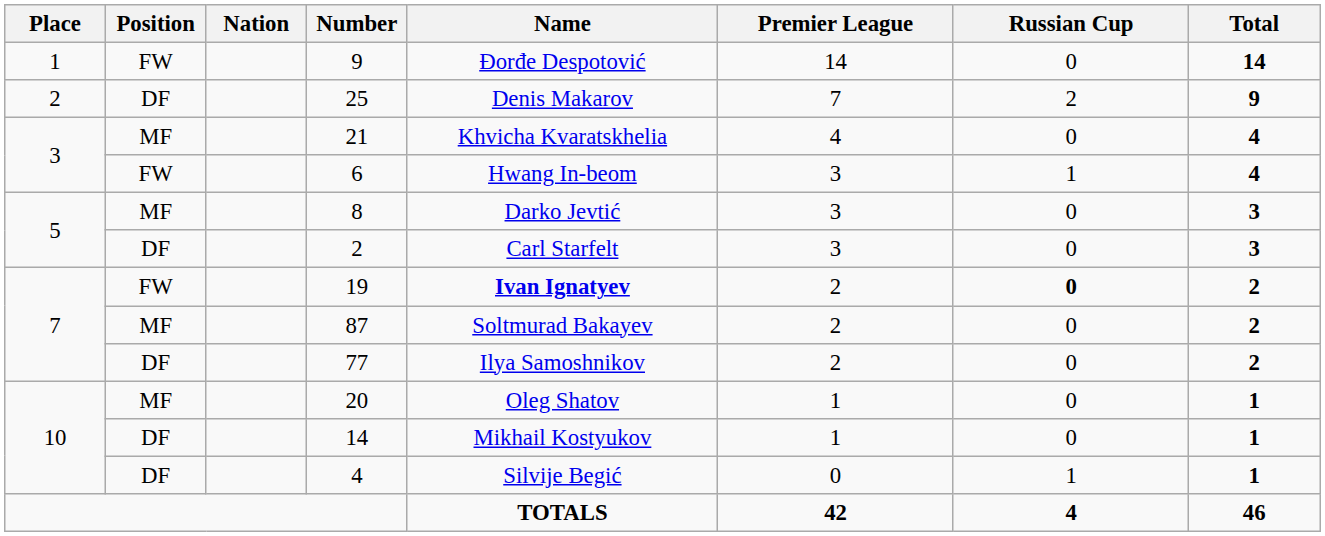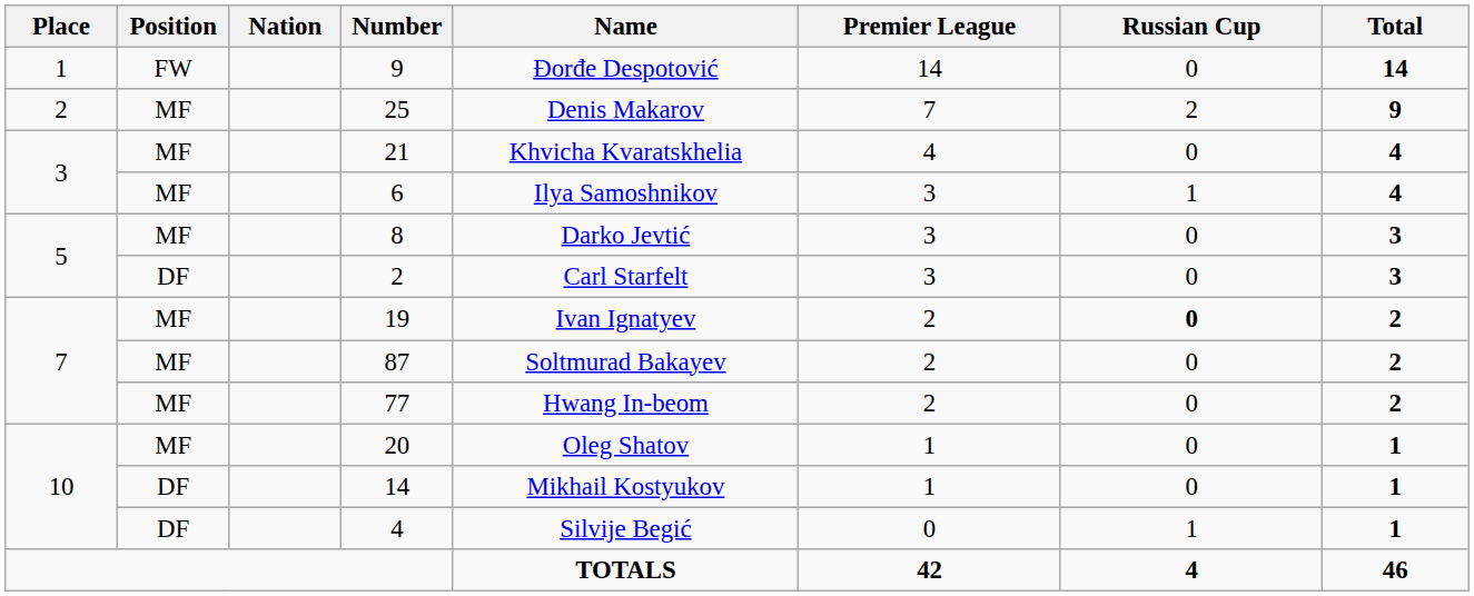25 | Position: DF -> MF
6 | Position: FW -> MF
6 | Name: Hwang In-beom -> Ilya Samoshnikov
19 | Position: FW -> MF
19 | Name: bold -> normal
77 | Position: DF -> MF
77 | Name: Ilya Samoshnikov -> Hwang In-beom
